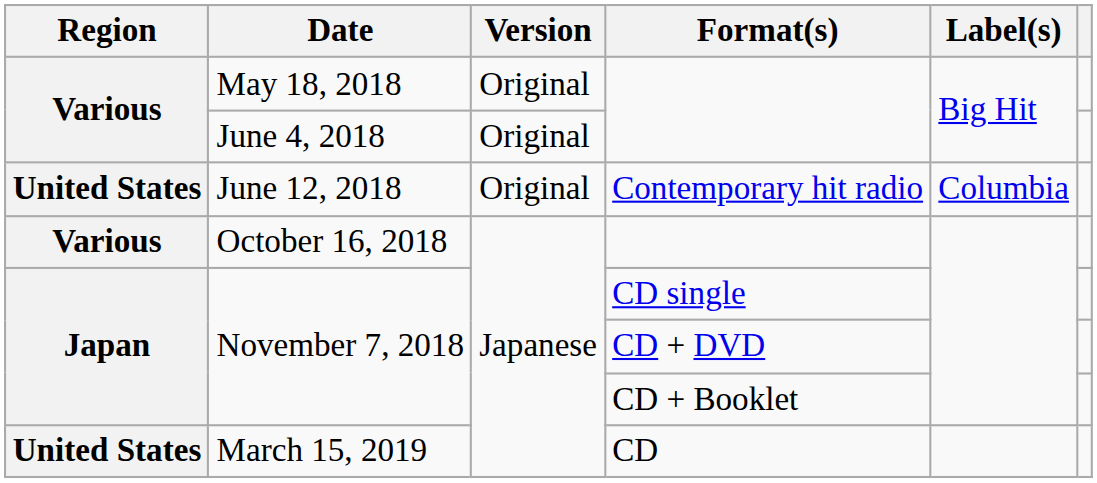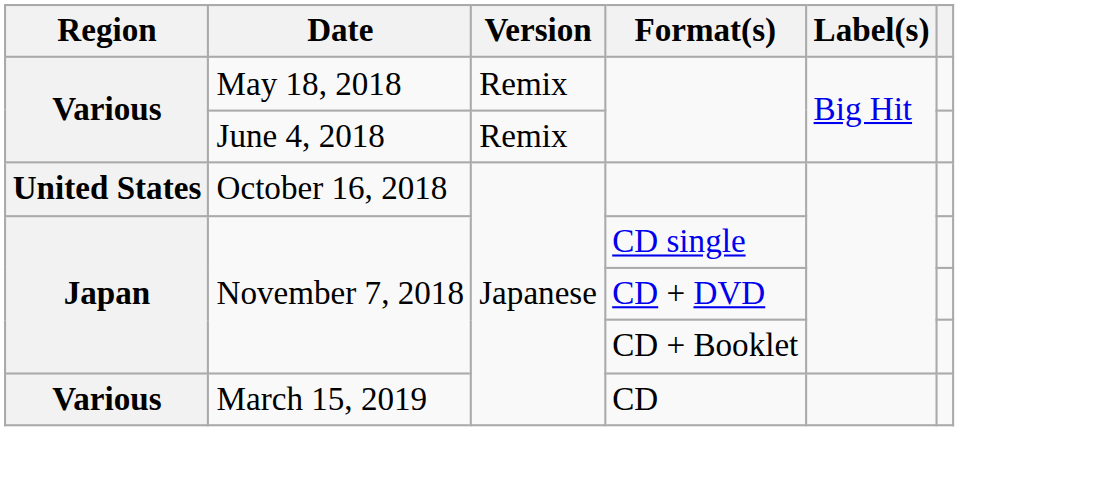May 18, 2018 | Version: Original -> Remix
June 4, 2018 | Version: Original -> Remix
- row: United States | June 12, 2018 | Original | Contemporary hit radio | Columbia
October 16, 2018 | Region: Various -> United States
March 15, 2019 | Region: United States -> Various
